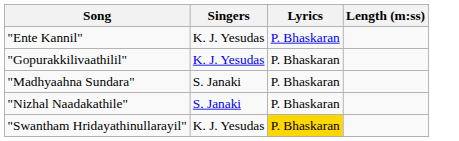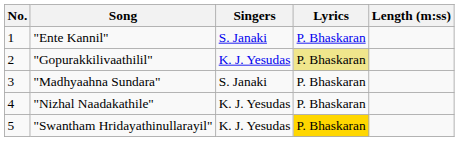+ column: No. | 1 | 2 | 3 | 4 | 5
"Ente Kannil" | Singers: K. J. Yesudas -> S. Janaki
"Gopurakkilivaathilil" | Lyrics: no background -> khaki background
"Nizhal Naadakathile" | Singers: S. Janaki -> K. J. Yesudas
